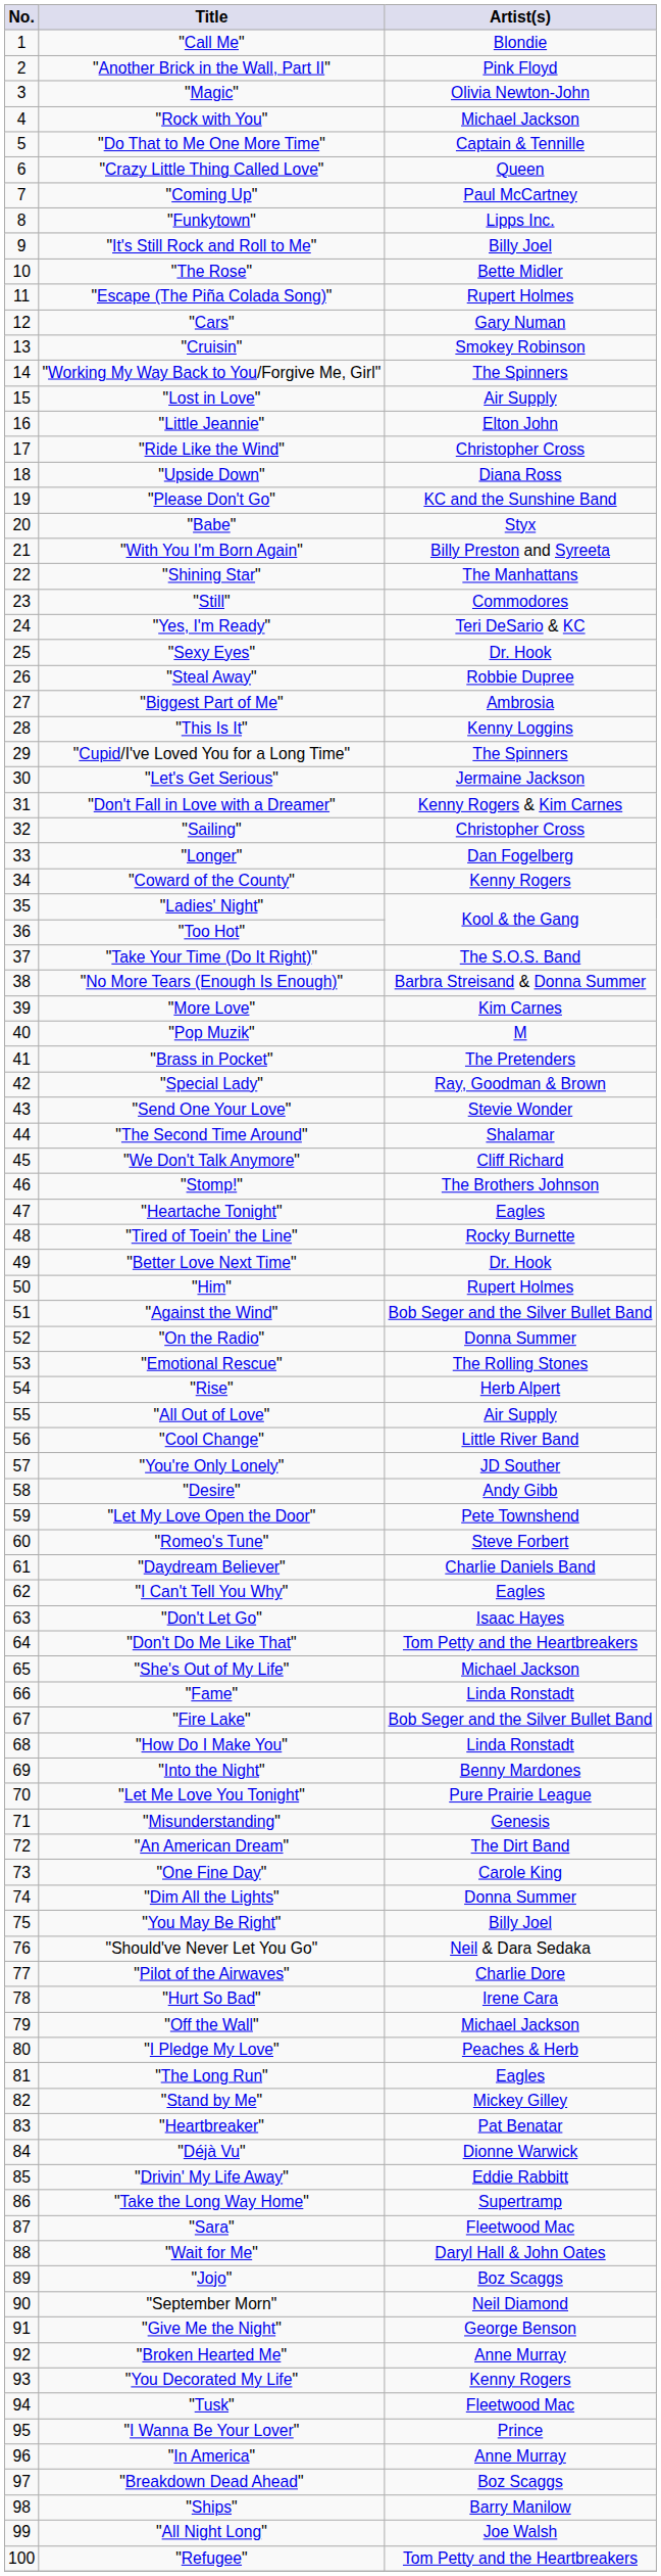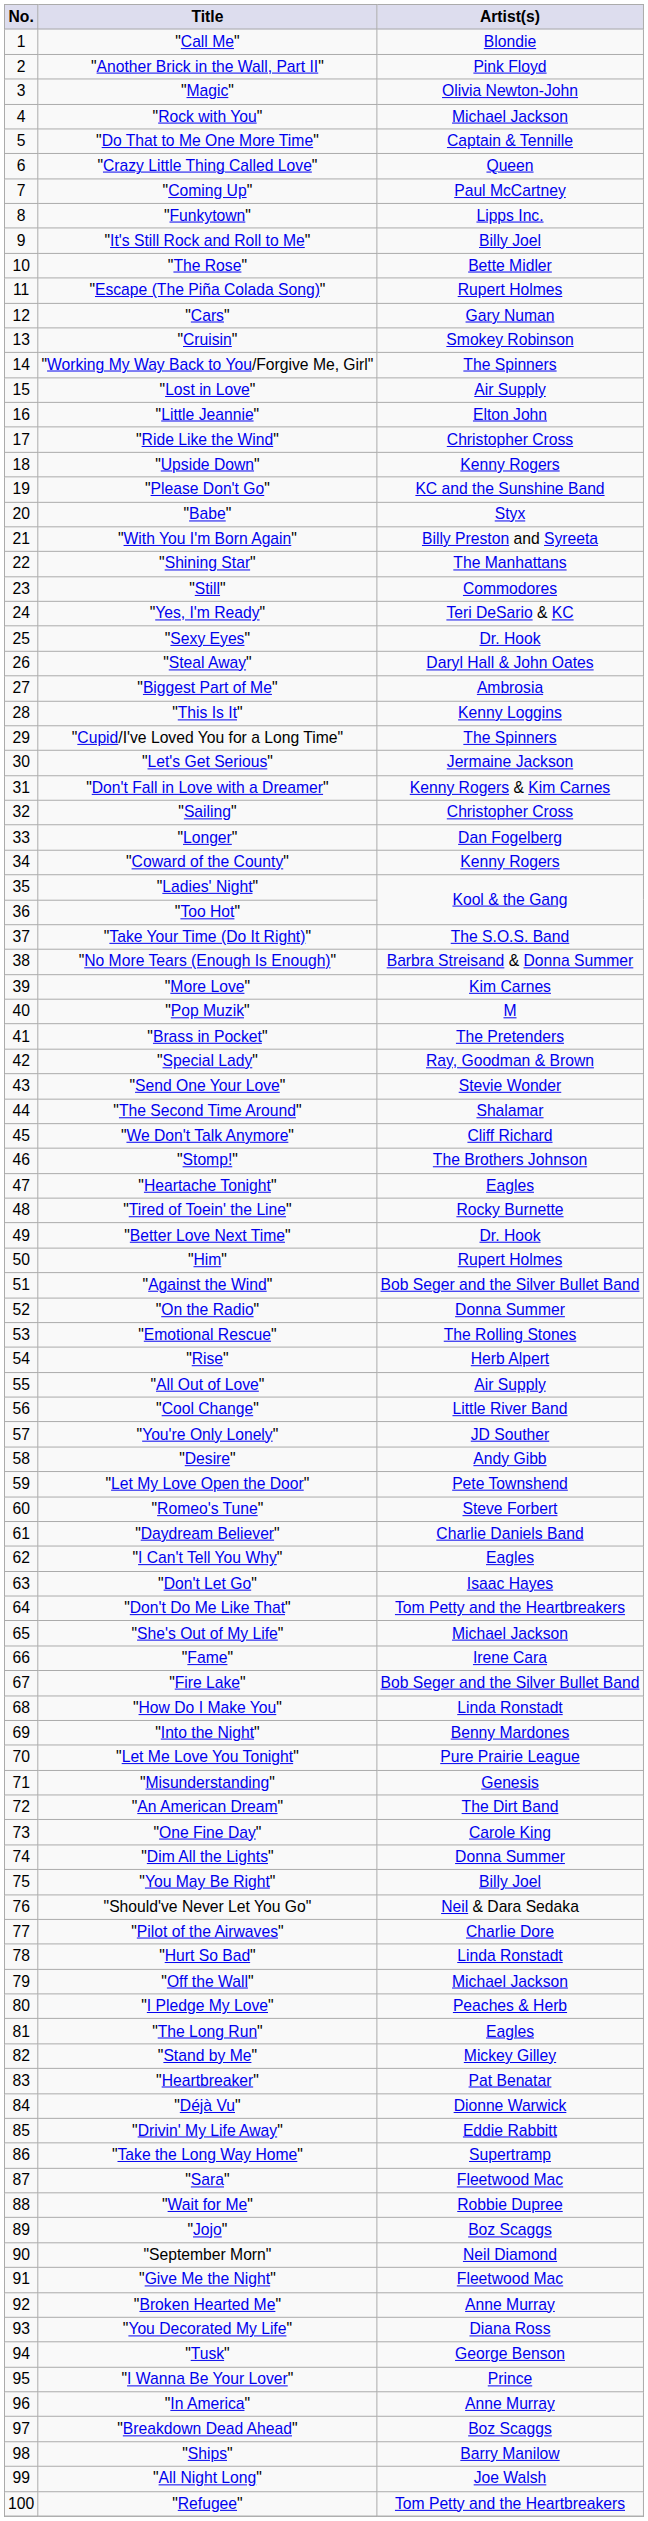"Upside Down" | Artist(s): Diana Ross -> Kenny Rogers
"Steal Away" | Artist(s): Robbie Dupree -> Daryl Hall & John Oates
"Fame" | Artist(s): Linda Ronstadt -> Irene Cara
"Hurt So Bad" | Artist(s): Irene Cara -> Linda Ronstadt
"Wait for Me" | Artist(s): Daryl Hall & John Oates -> Robbie Dupree
"Give Me the Night" | Artist(s): George Benson -> Fleetwood Mac
"You Decorated My Life" | Artist(s): Kenny Rogers -> Diana Ross
"Tusk" | Artist(s): Fleetwood Mac -> George Benson
